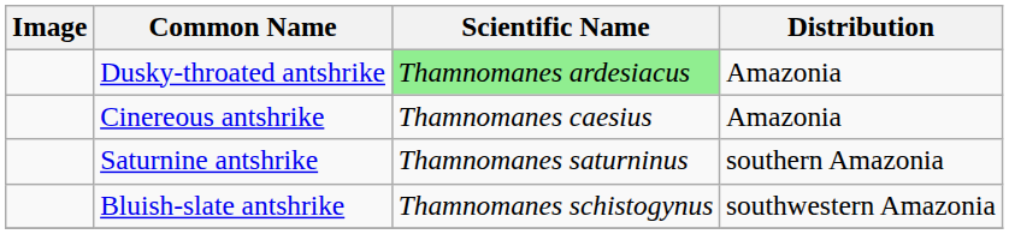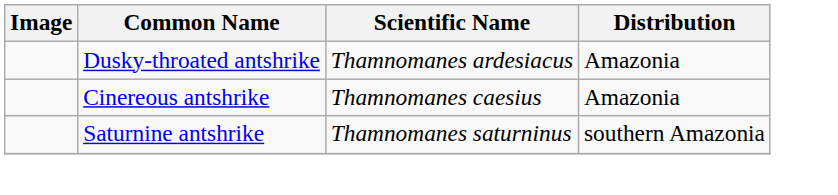Dusky-throated antshrike | Scientific Name: lightgreen background -> no background
- row: Bluish-slate antshrike | Thamnomanes schistogynus | southwestern Amazonia
